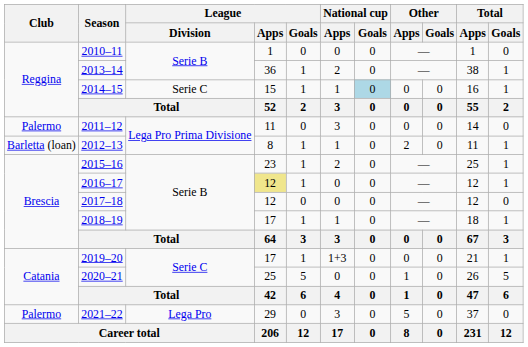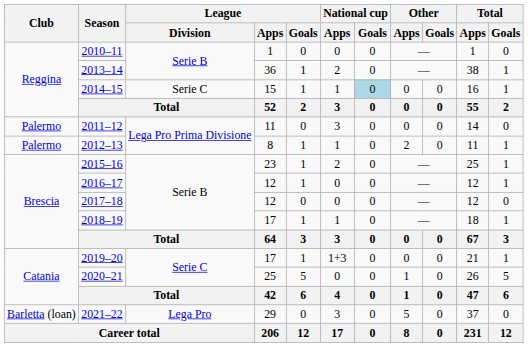2012–13 | Club: Barletta (loan) -> Palermo
2016–17 | League / Apps: khaki background -> no background
2021–22 | Club: Palermo -> Barletta (loan)
